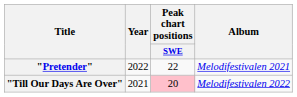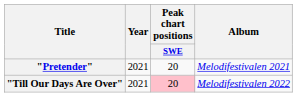"Pretender" | Year: 2022 -> 2021
"Pretender" | Peak chart positions / SWE: 22 -> 20
